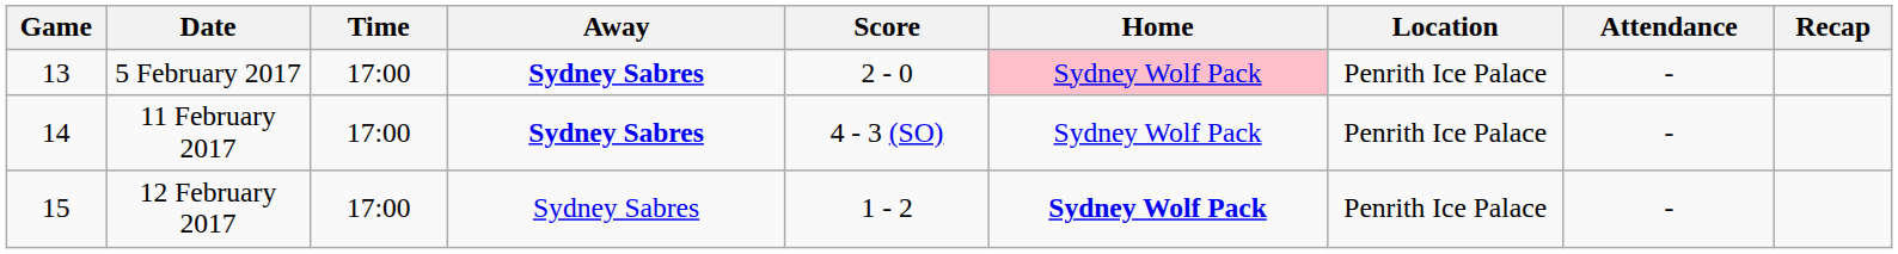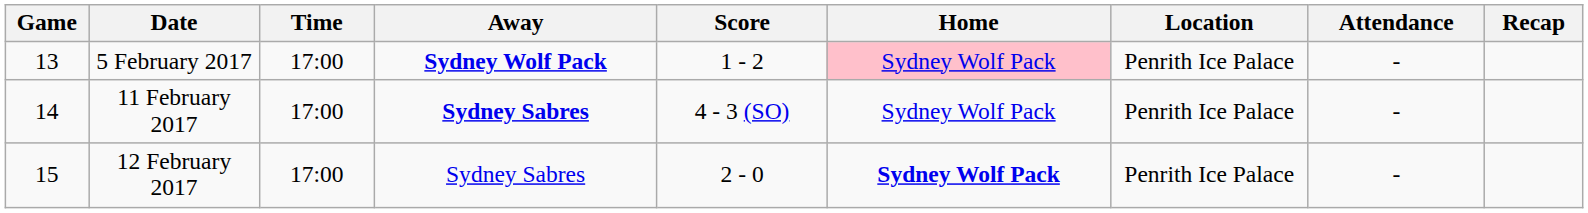5 February 2017 | Away: Sydney Sabres -> Sydney Wolf Pack
5 February 2017 | Score: 2 - 0 -> 1 - 2
12 February 2017 | Score: 1 - 2 -> 2 - 0
